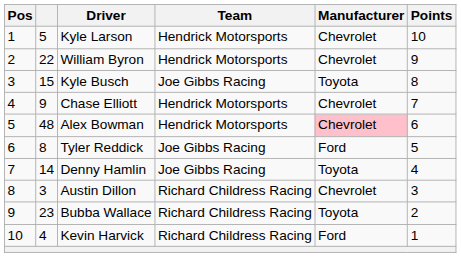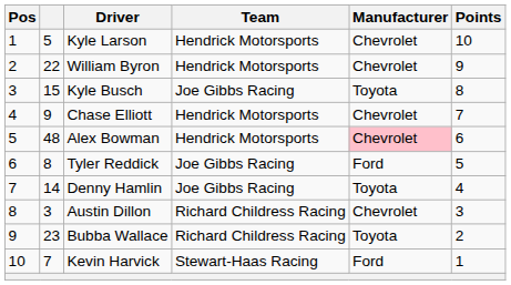Kevin Harvick | column 2: 4 -> 7
Kevin Harvick | Team: Richard Childress Racing -> Stewart-Haas Racing
